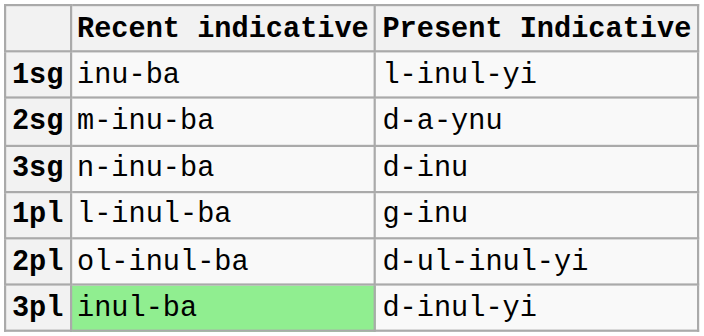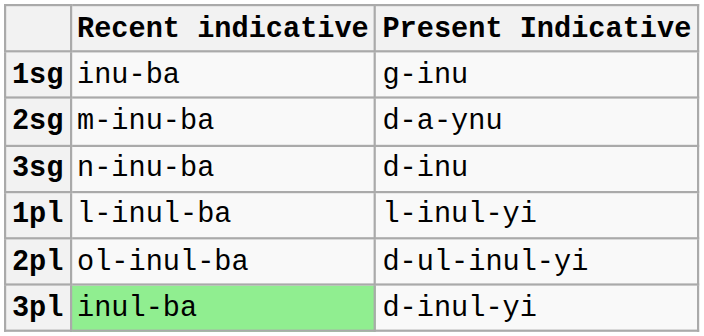1sg | Present Indicative: l-inul-yi -> g-inu
1pl | Present Indicative: g-inu -> l-inul-yi
